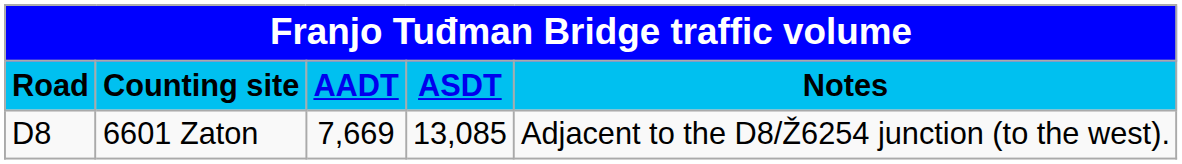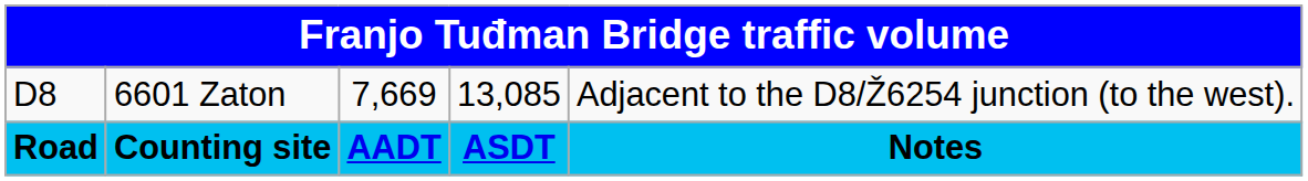rows swapped: Road <-> D8
